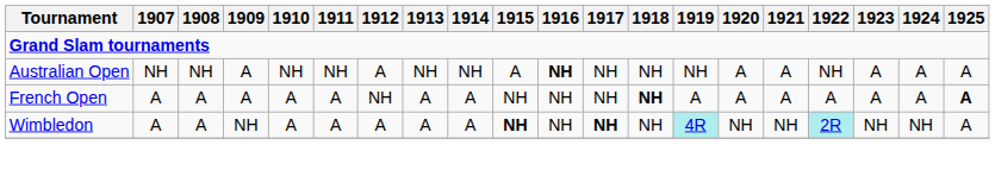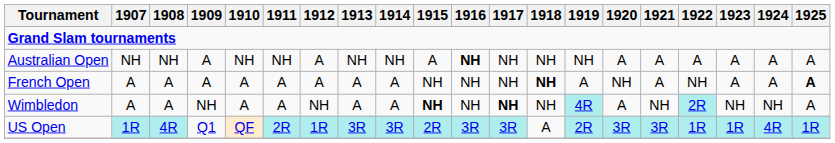Australian Open | 1922: NH -> A
French Open | 1912: NH -> A
French Open | 1920: A -> NH
French Open | 1922: A -> NH
Wimbledon | 1912: A -> NH
Wimbledon | 1920: NH -> A
+ row: US Open | 1R | 4R | Q1 | QF | 2R | 1R | 3R | 3R | 2R | 3R | 3R | A | 2R | 3R | 3R | 1R | 1R | 4R | 1R
